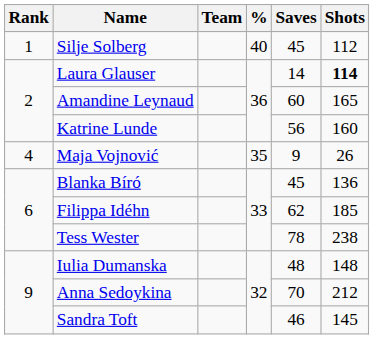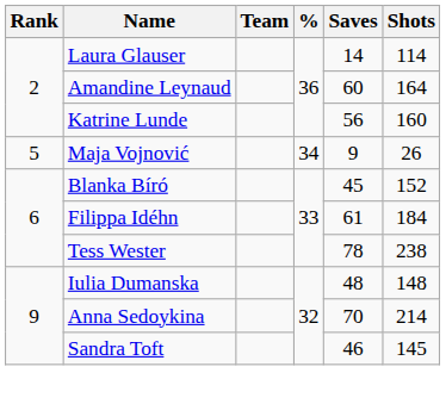- row: 1 | Silje Solberg | 40 | 45 | 112
Laura Glauser | Shots: bold -> normal
Amandine Leynaud | Shots: 165 -> 164
Maja Vojnović | Rank: 4 -> 5
Maja Vojnović | %: 35 -> 34
Blanka Bíró | Shots: 136 -> 152
Filippa Idéhn | Saves: 62 -> 61
Filippa Idéhn | Shots: 185 -> 184
Anna Sedoykina | Shots: 212 -> 214
